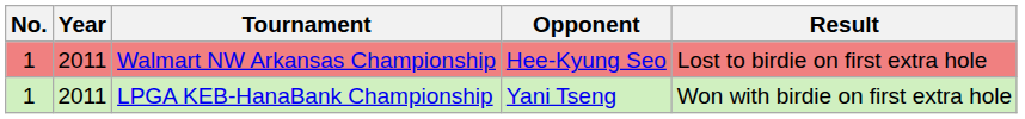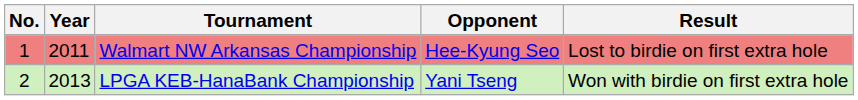LPGA KEB-HanaBank Championship | No.: 1 -> 2
LPGA KEB-HanaBank Championship | Year: 2011 -> 2013
